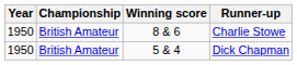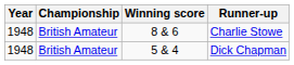Charlie Stowe | Year: 1950 -> 1948
Dick Chapman | Year: 1950 -> 1948
